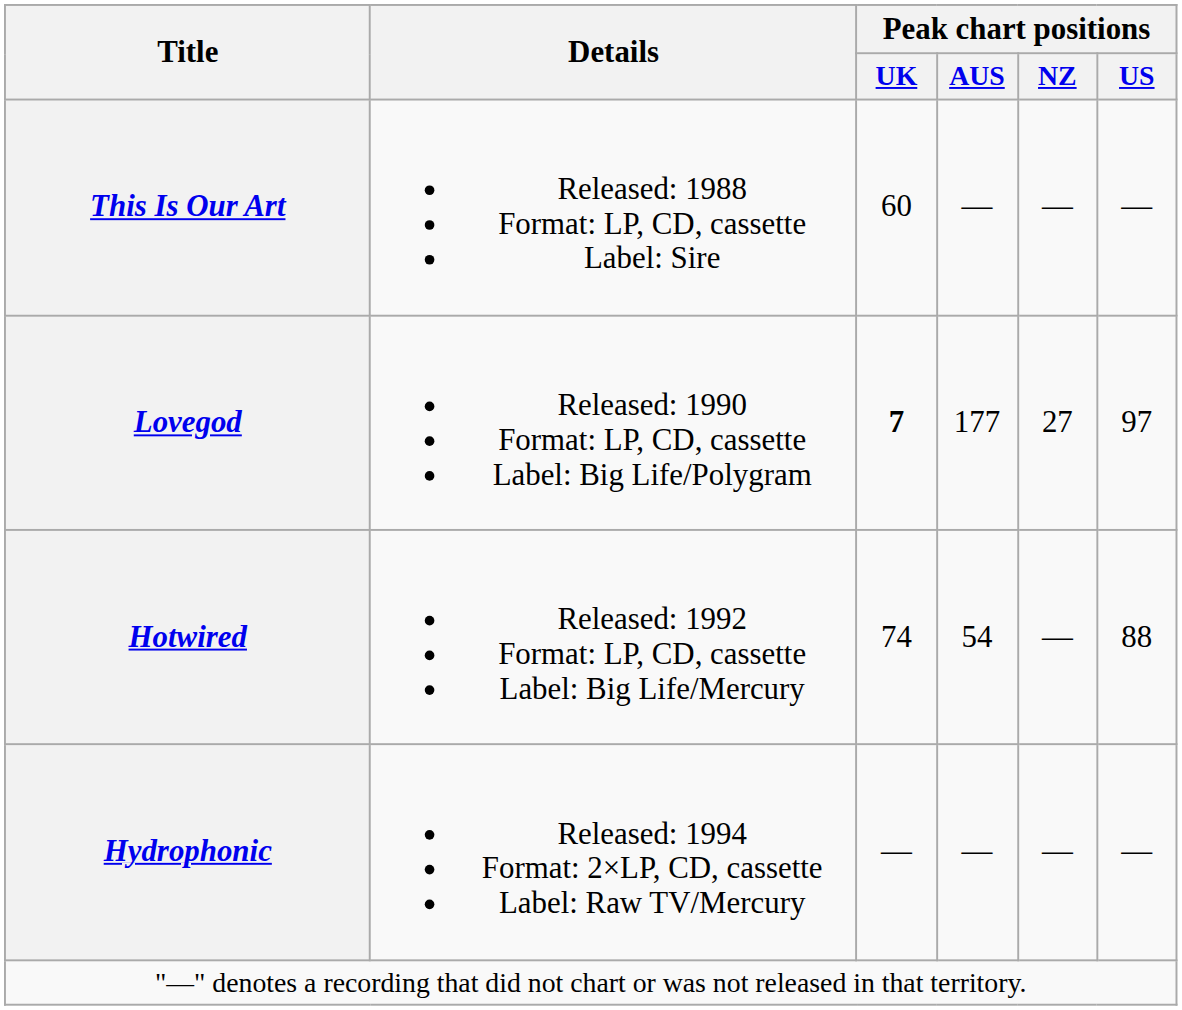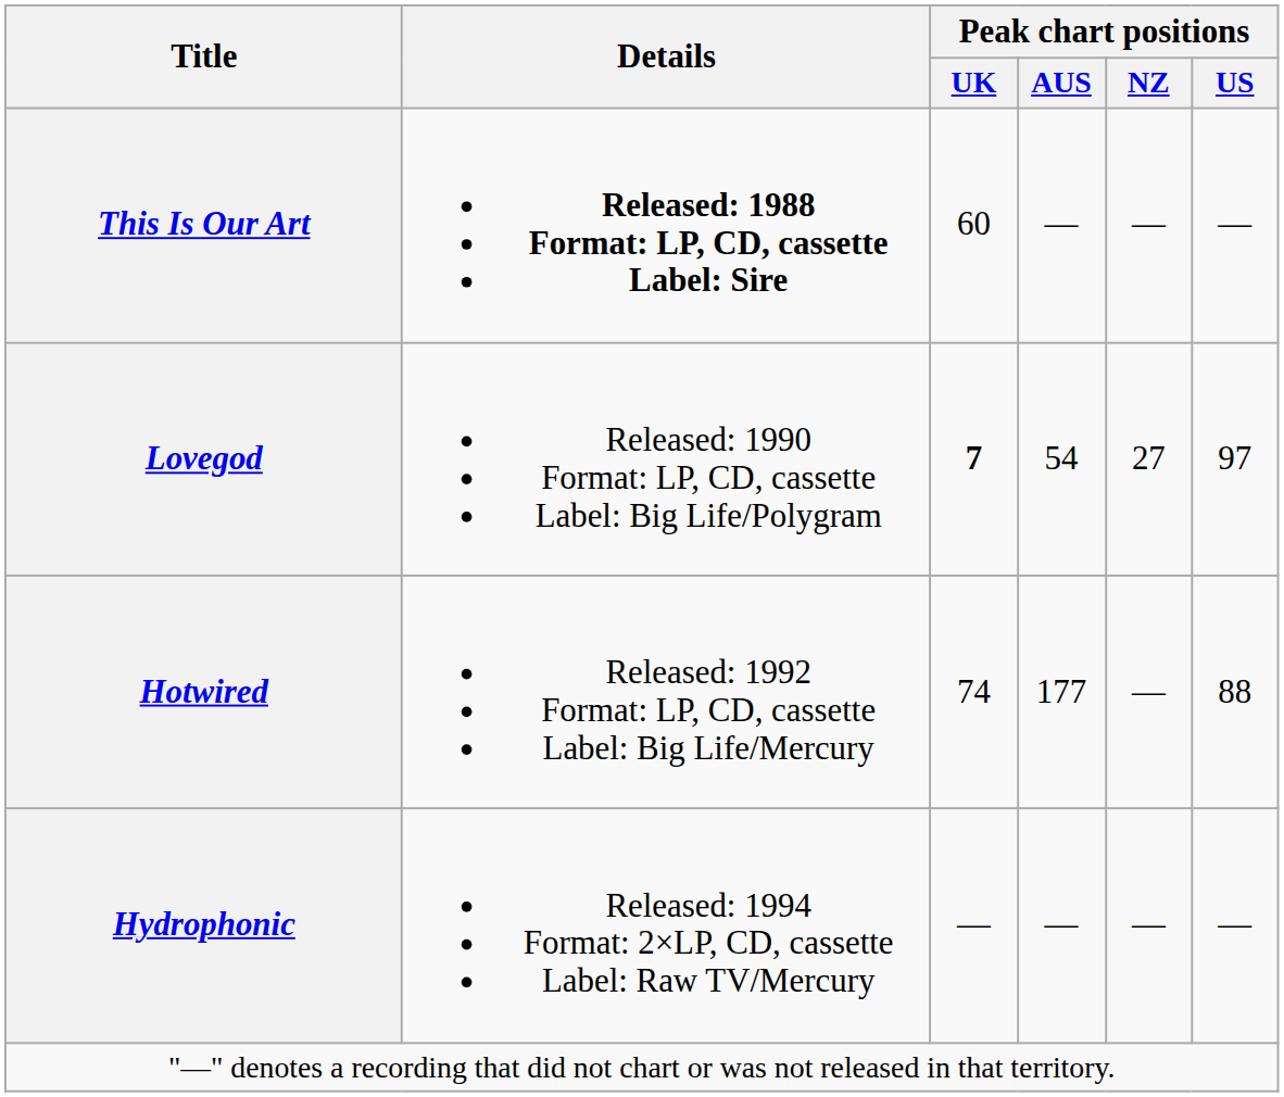This Is Our Art | Details: normal -> bold
Lovegod | Peak chart positions / AUS: 177 -> 54
Hotwired | Peak chart positions / AUS: 54 -> 177
